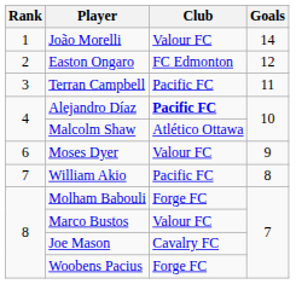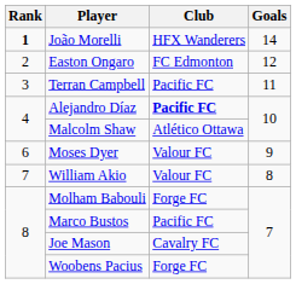João Morelli | Rank: normal -> bold
João Morelli | Club: Valour FC -> HFX Wanderers
William Akio | Club: Pacific FC -> Valour FC
Marco Bustos | Club: Valour FC -> Pacific FC
